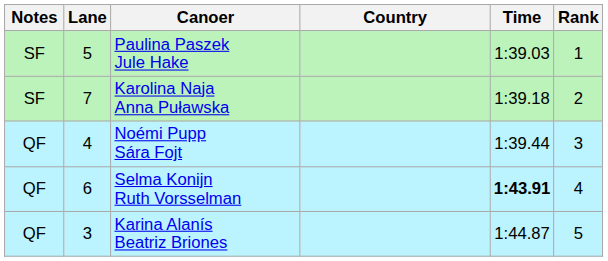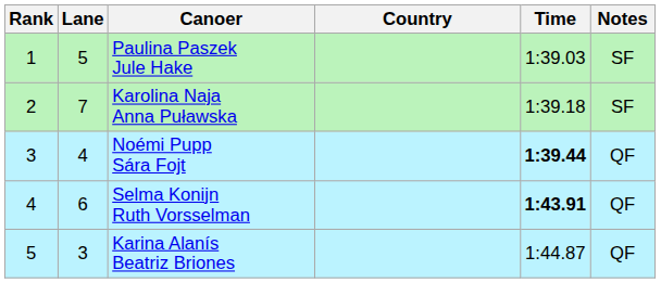columns swapped: Rank <-> Notes
Noémi Pupp Sára Fojt | Time: normal -> bold
